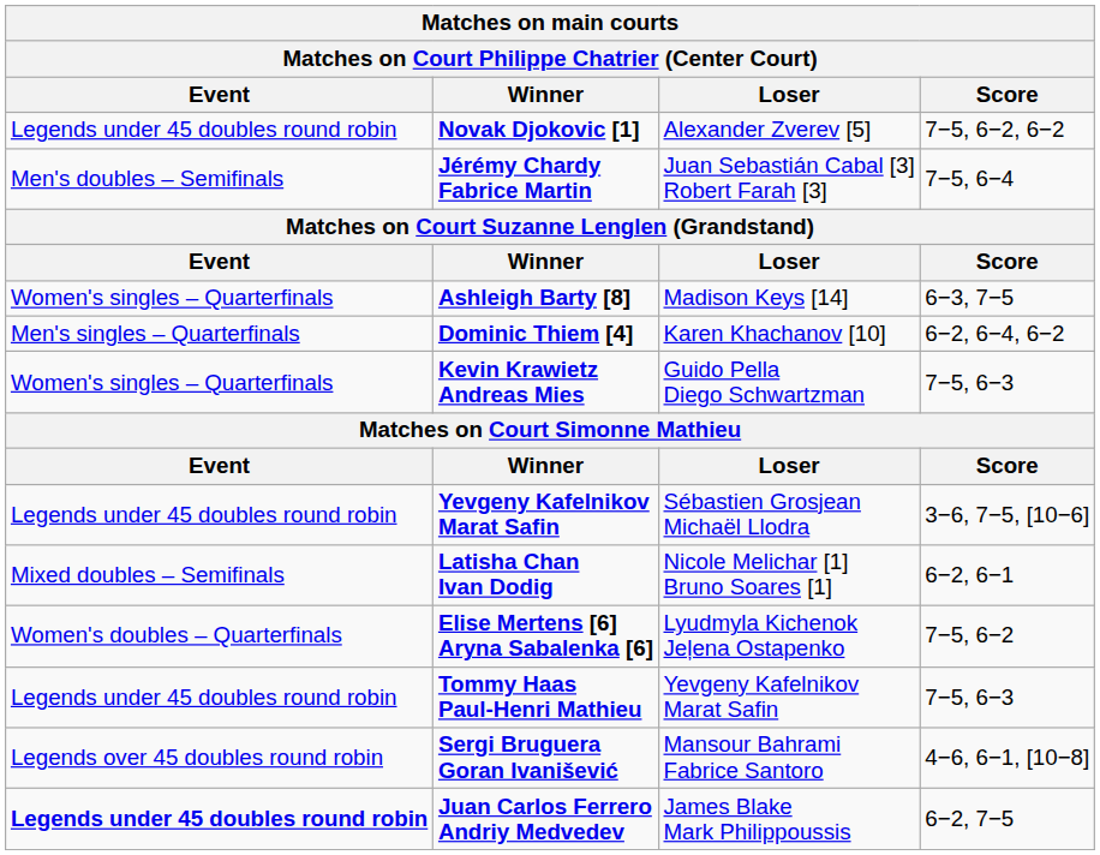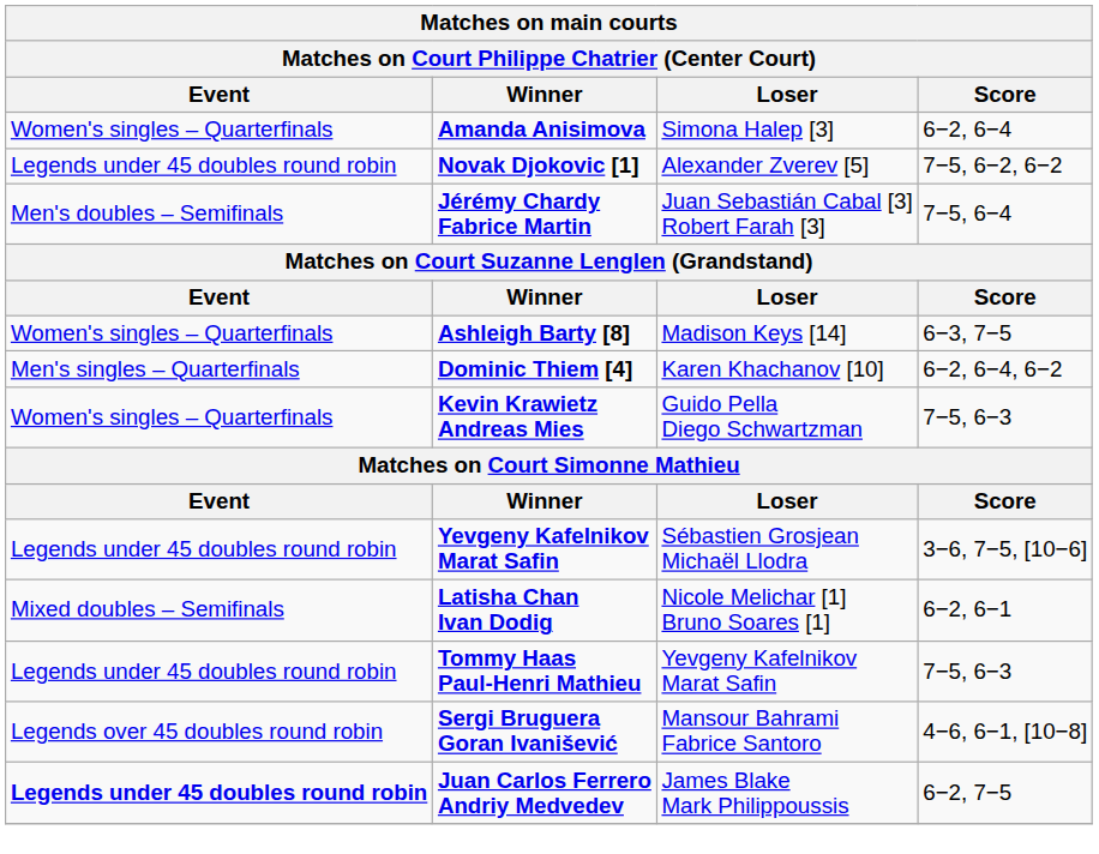+ row: Women's singles – Quarterfinals | Amanda Anisimova | Simona Halep [3] | 6−2, 6−4
- row: Women's doubles – Quarterfinals | Elise Mertens [6] Aryna Sabalenka [6] | Lyudmyla Kichenok Jeļena Ostapenko | 7−5, 6−2
